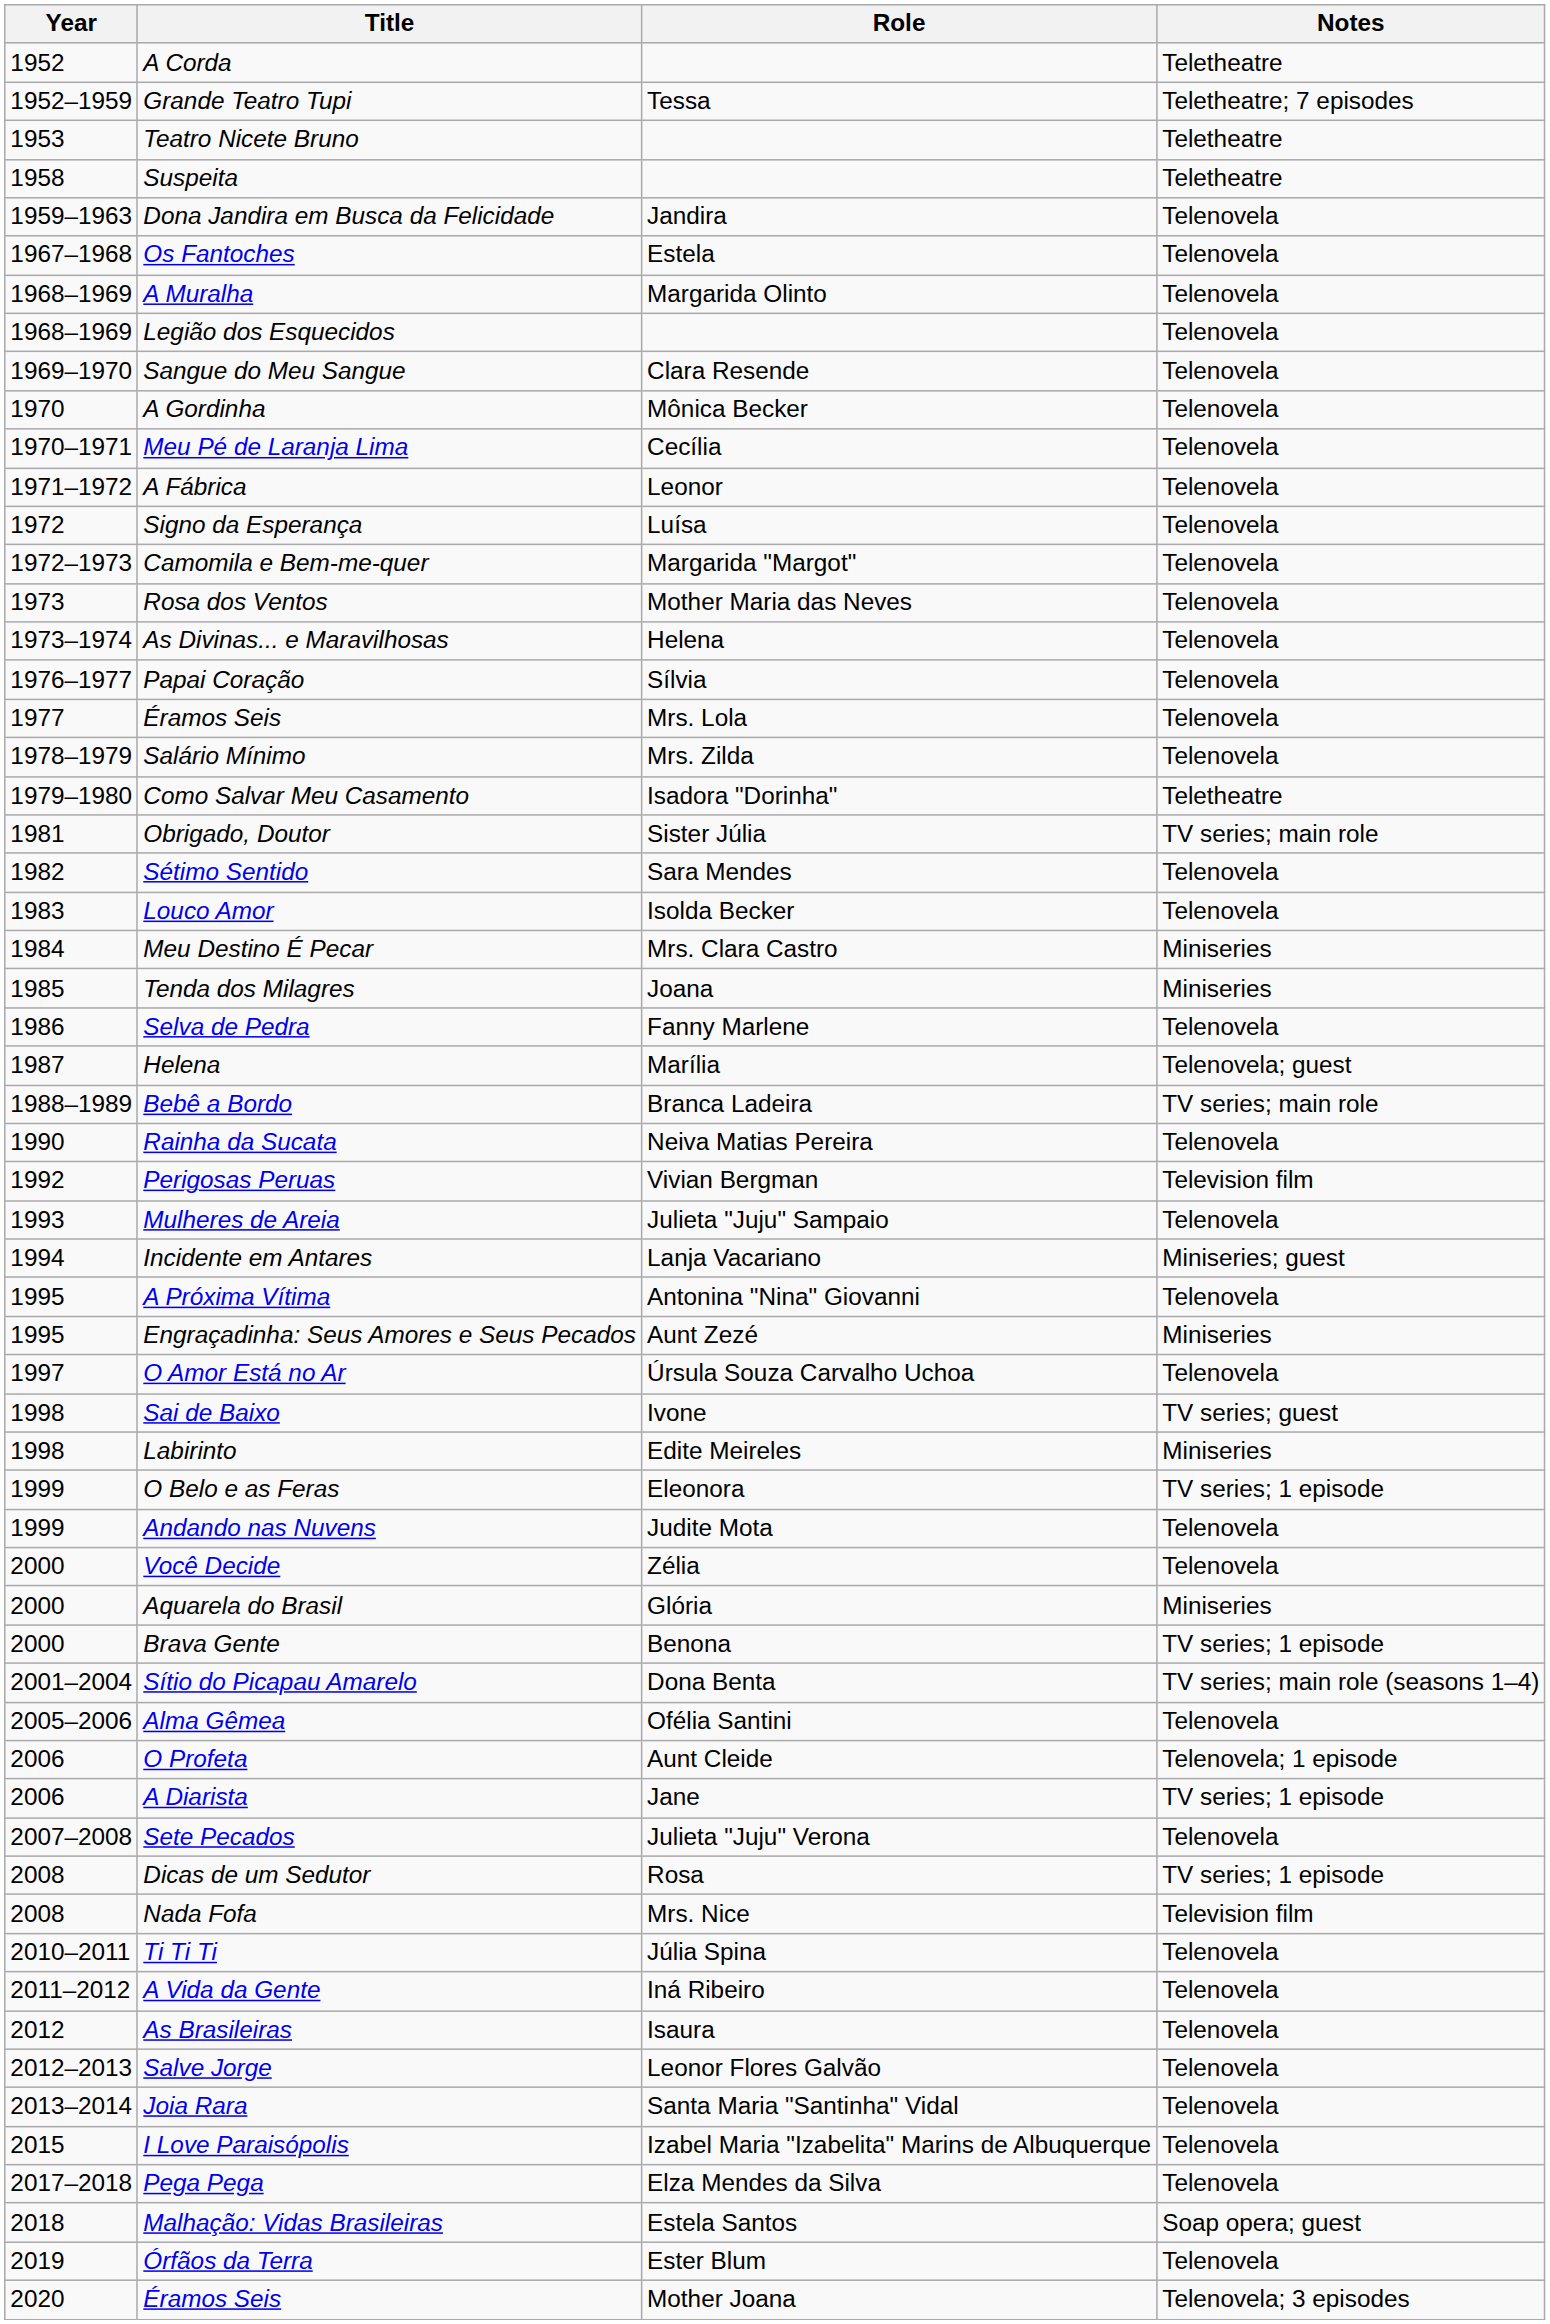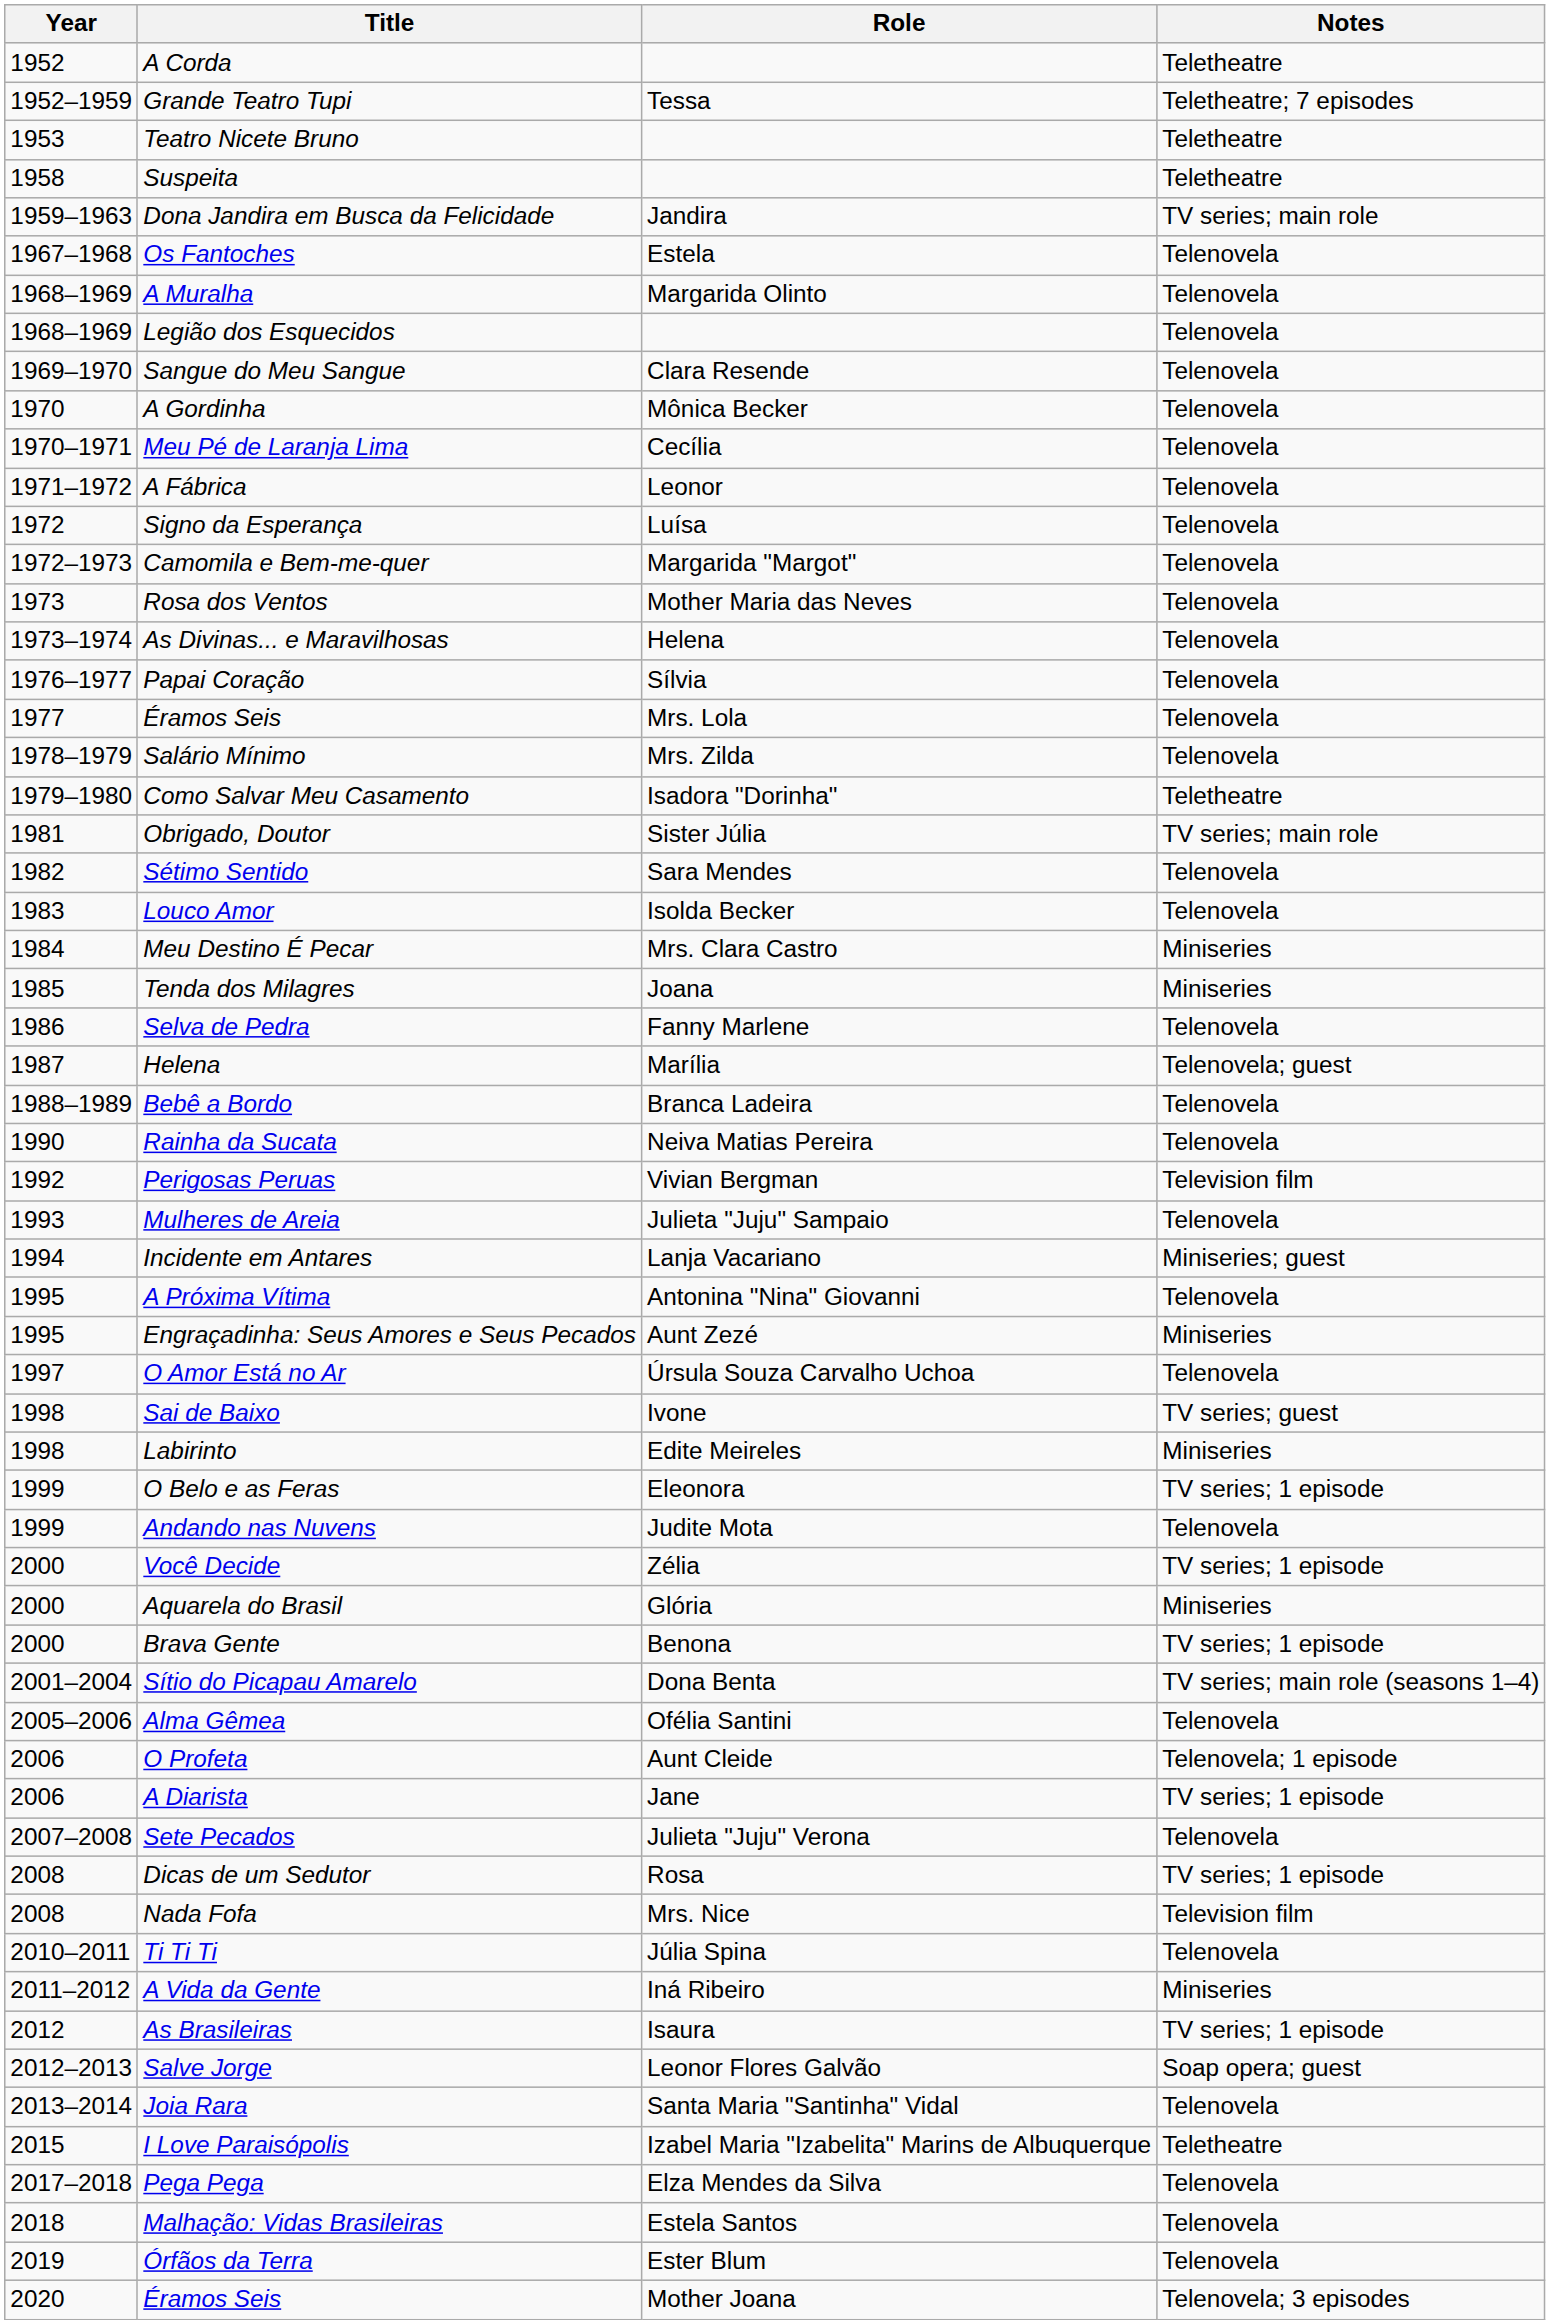Dona Jandira em Busca da Felicidade | Notes: Telenovela -> TV series; main role
Bebê a Bordo | Notes: TV series; main role -> Telenovela
Você Decide | Notes: Telenovela -> TV series; 1 episode
A Vida da Gente | Notes: Telenovela -> Miniseries
As Brasileiras | Notes: Telenovela -> TV series; 1 episode
Salve Jorge | Notes: Telenovela -> Soap opera; guest
I Love Paraisópolis | Notes: Telenovela -> Teletheatre
Malhação: Vidas Brasileiras | Notes: Soap opera; guest -> Telenovela
